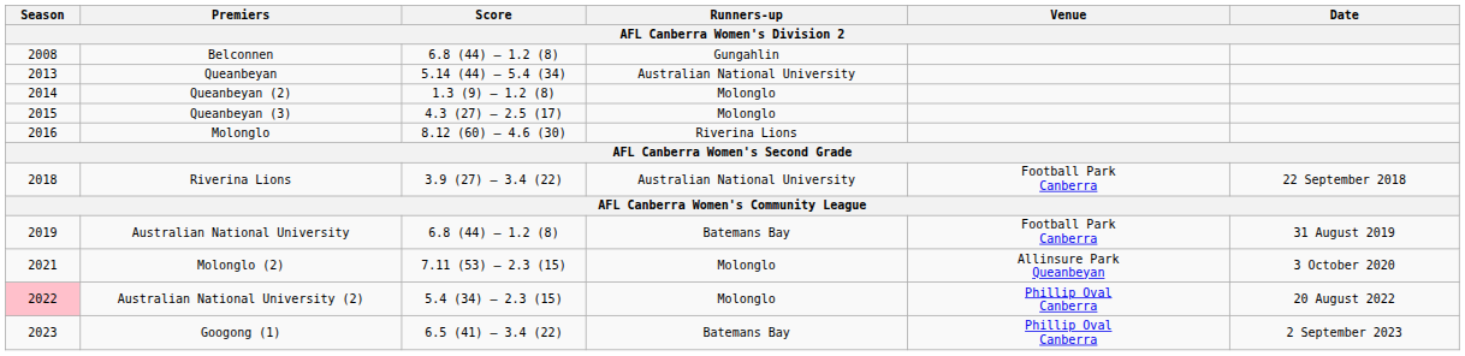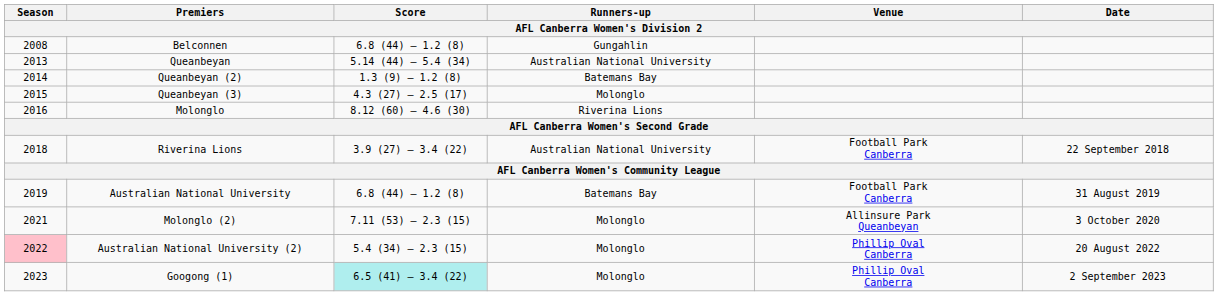Queanbeyan (2) | Runners-up: Molonglo -> Batemans Bay
Googong (1) | Score: no background -> paleturquoise background
Googong (1) | Runners-up: Batemans Bay -> Molonglo
